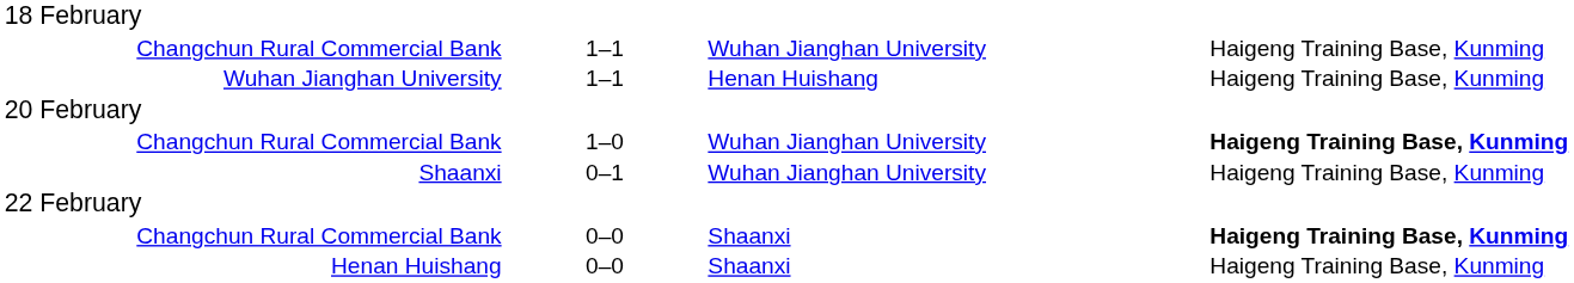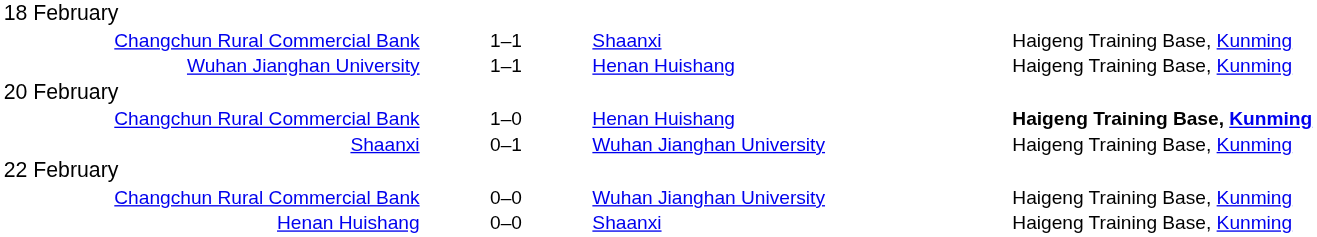Changchun Rural Commercial Bank / 1–1 | column 3: Wuhan Jianghan University -> Shaanxi
Changchun Rural Commercial Bank / 1–0 | column 3: Wuhan Jianghan University -> Henan Huishang
Changchun Rural Commercial Bank / 0–0 | column 3: Shaanxi -> Wuhan Jianghan University
Changchun Rural Commercial Bank / 0–0 | column 4: bold -> normal
